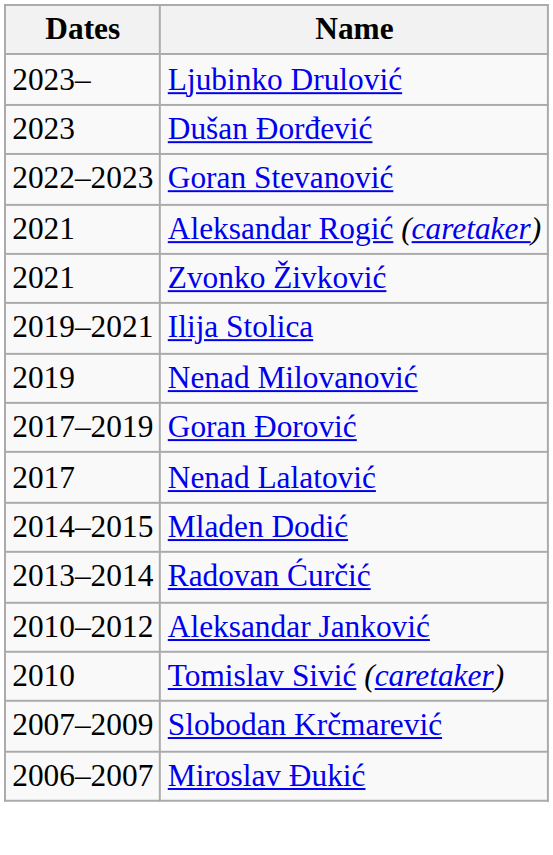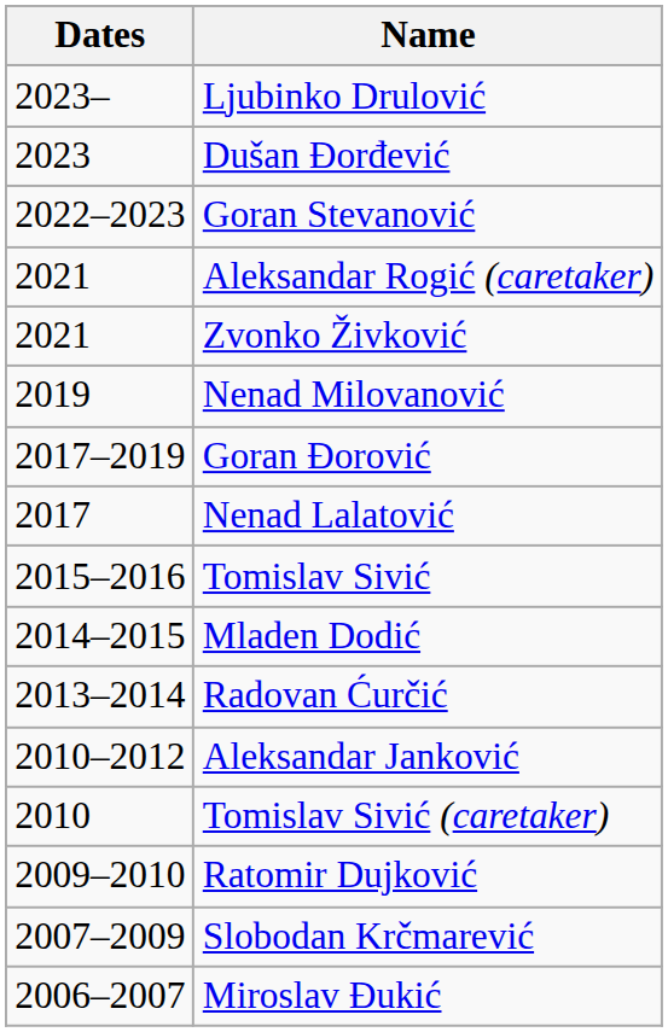- row: 2019–2021 | Ilija Stolica
+ row: 2015–2016 | Tomislav Sivić
+ row: 2009–2010 | Ratomir Dujković
